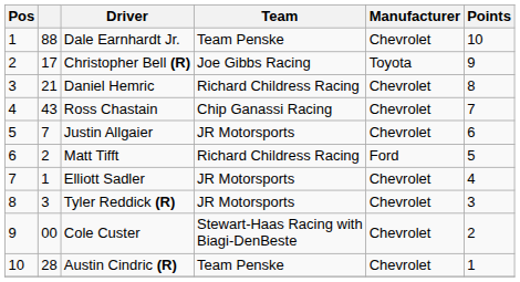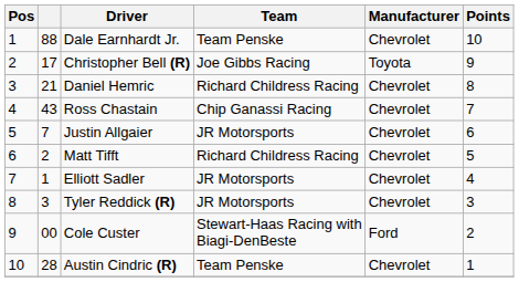Matt Tifft | Manufacturer: Ford -> Chevrolet
Cole Custer | Manufacturer: Chevrolet -> Ford
